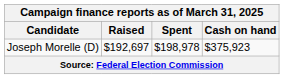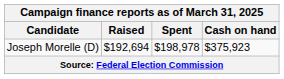Joseph Morelle (D) | Raised: $192,697 -> $192,694
